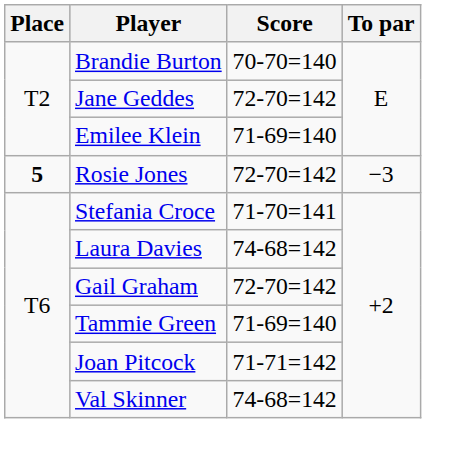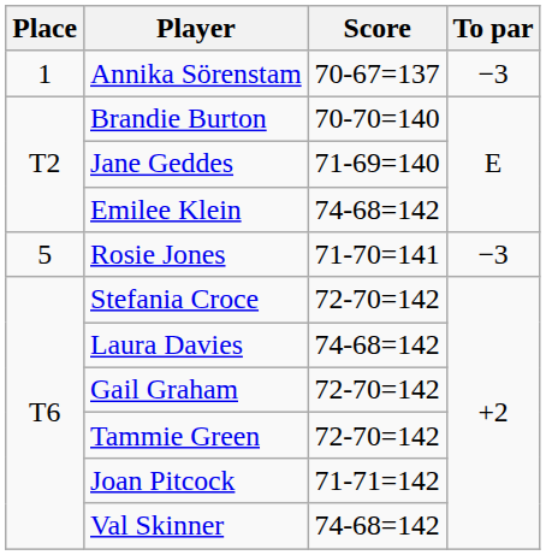+ row: 1 | Annika Sörenstam | 70-67=137 | −3
Jane Geddes | Score: 72-70=142 -> 71-69=140
Emilee Klein | Score: 71-69=140 -> 74-68=142
Rosie Jones | Place: bold -> normal
Rosie Jones | Score: 72-70=142 -> 71-70=141
Stefania Croce | Score: 71-70=141 -> 72-70=142
Tammie Green | Score: 71-69=140 -> 72-70=142
